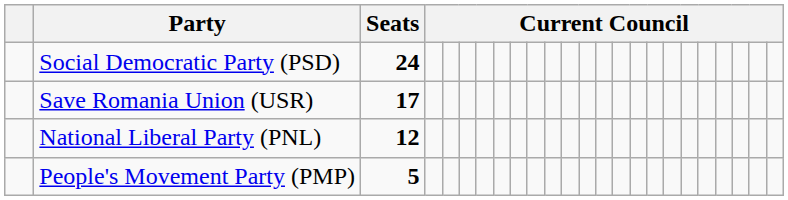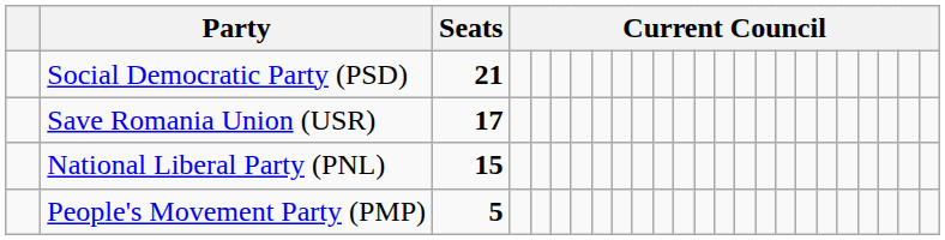Social Democratic Party (PSD) | Seats: 24 -> 21
National Liberal Party (PNL) | Seats: 12 -> 15
